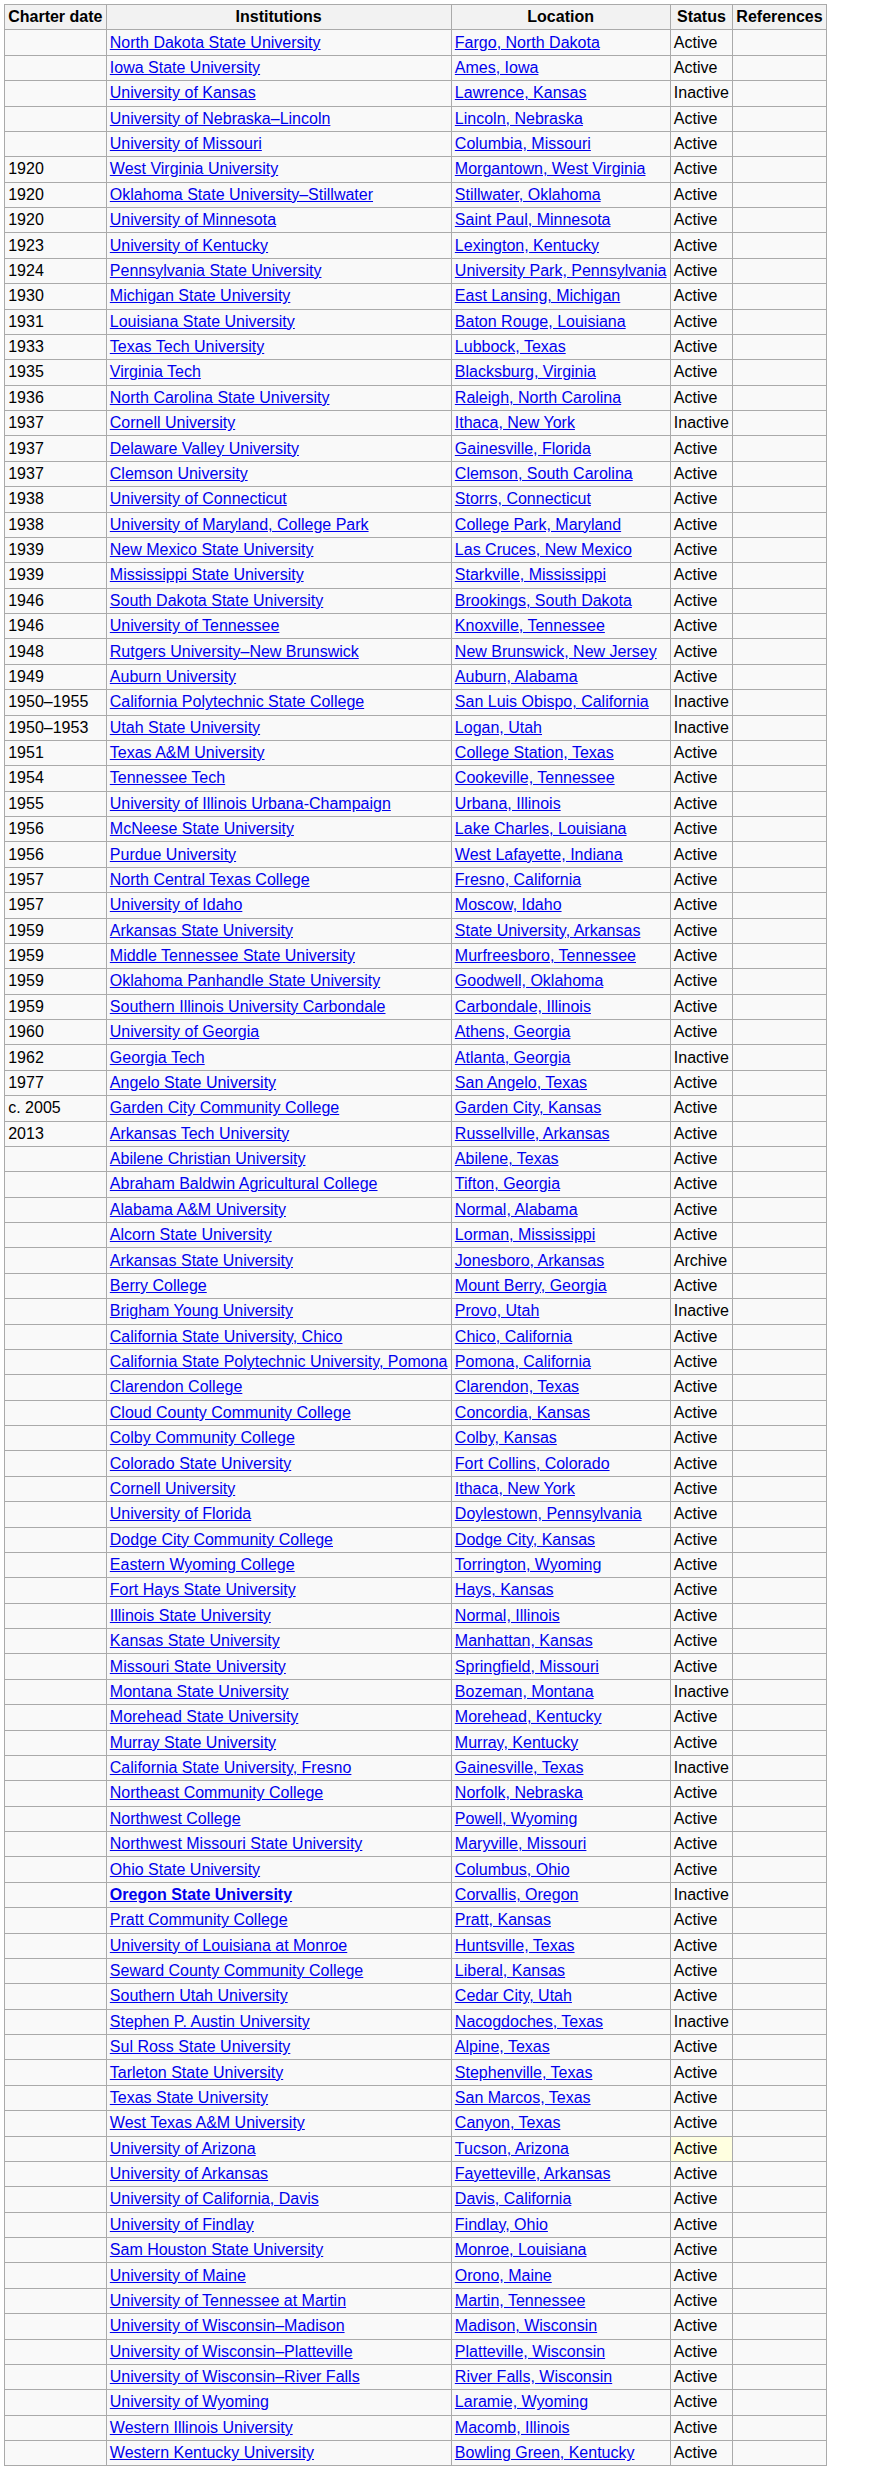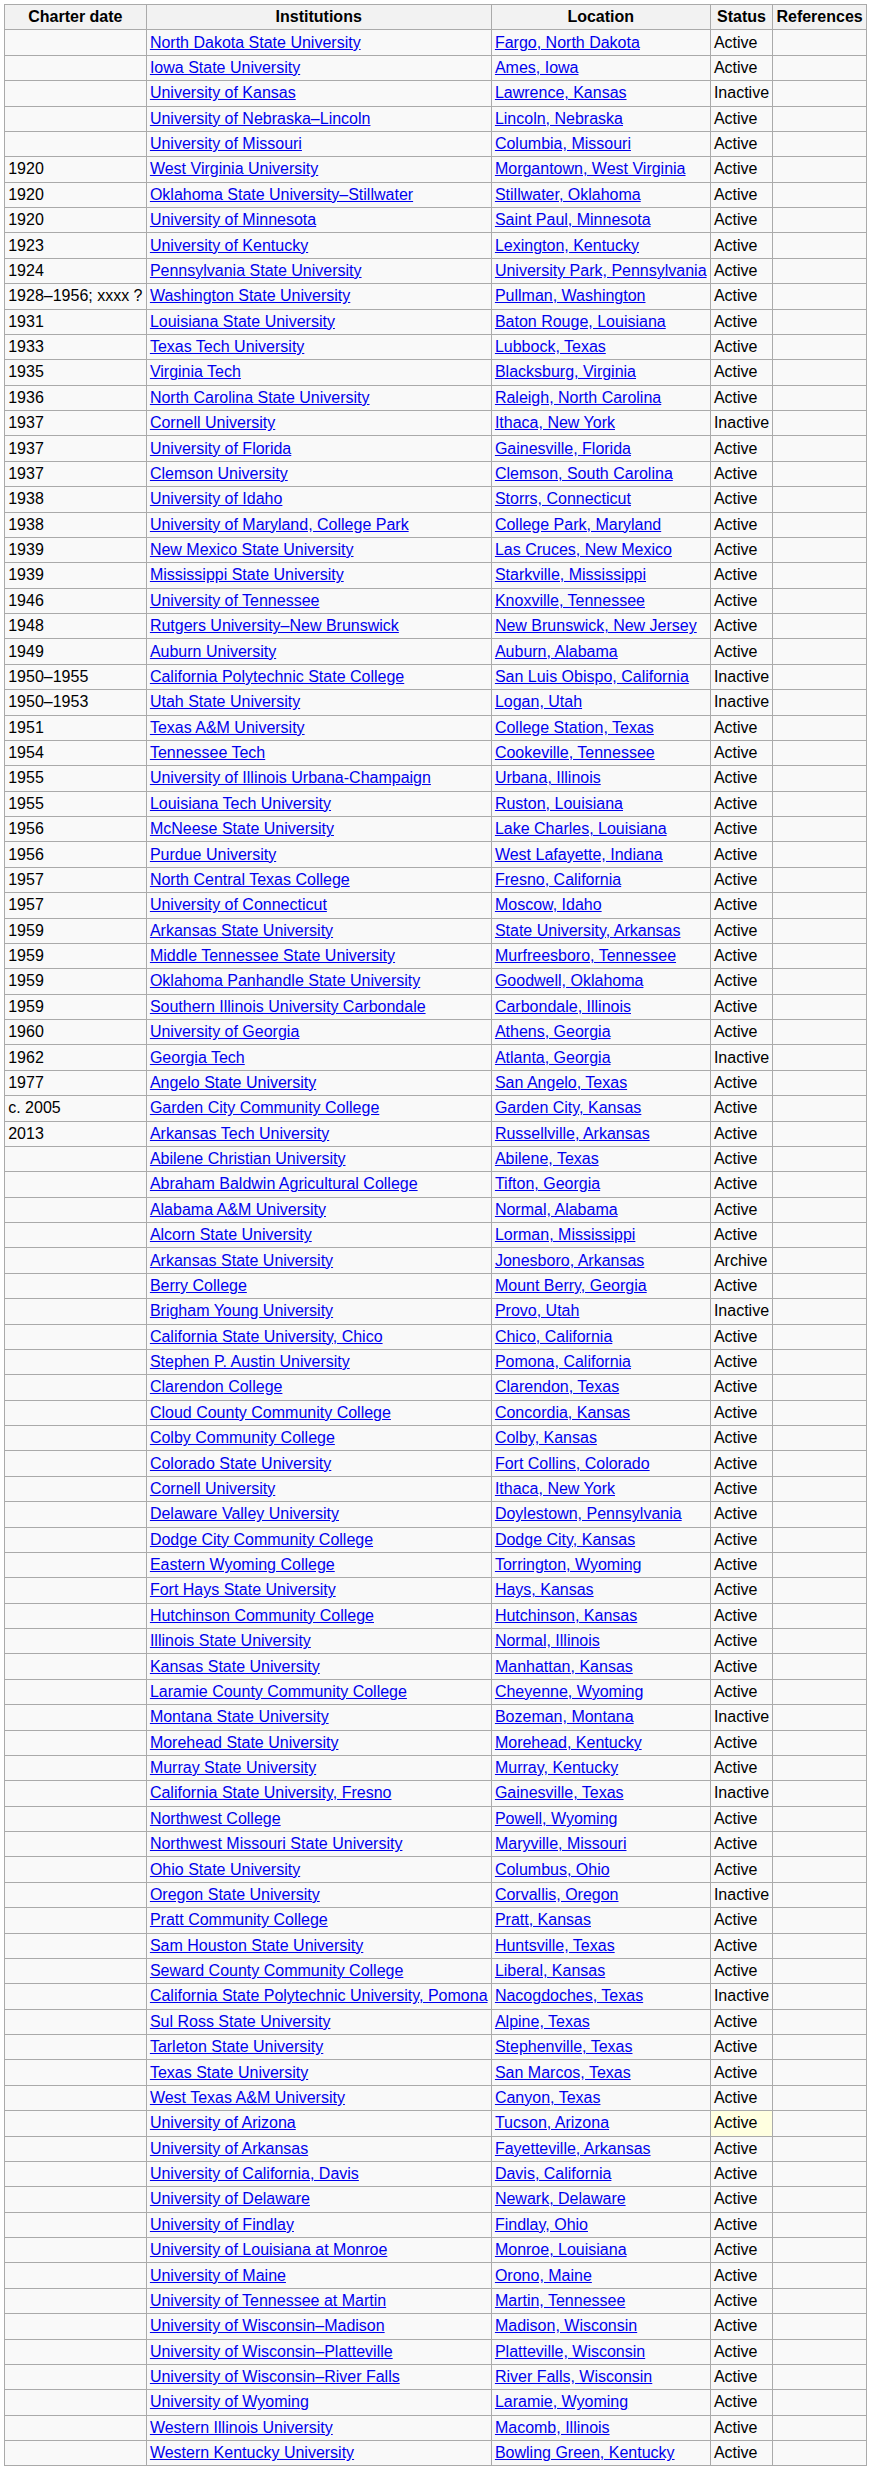+ row: 1928–1956; xxxx ? | Washington State University | Pullman, Washington | Active
- row: 1930 | Michigan State University | East Lansing, Michigan | Active
Gainesville, Florida | Institutions: Delaware Valley University -> University of Florida
Storrs, Connecticut | Institutions: University of Connecticut -> University of Idaho
- row: 1946 | South Dakota State University | Brookings, South Dakota | Active
+ row: 1955 | Louisiana Tech University | Ruston, Louisiana | Active
Moscow, Idaho | Institutions: University of Idaho -> University of Connecticut
Pomona, California | Institutions: California State Polytechnic University, Pomona -> Stephen P. Austin University
Doylestown, Pennsylvania | Institutions: University of Florida -> Delaware Valley University
+ row: Hutchinson Community College | Hutchinson, Kansas | Active
+ row: Laramie County Community College | Cheyenne, Wyoming | Active
- row: Missouri State University | Springfield, Missouri | Active
- row: Northeast Community College | Norfolk, Nebraska | Active
Corvallis, Oregon | Institutions: bold -> normal
Huntsville, Texas | Institutions: University of Louisiana at Monroe -> Sam Houston State University
- row: Southern Utah University | Cedar City, Utah | Active
Nacogdoches, Texas | Institutions: Stephen P. Austin University -> California State Polytechnic University, Pomona
+ row: University of Delaware | Newark, Delaware | Active
Monroe, Louisiana | Institutions: Sam Houston State University -> University of Louisiana at Monroe
